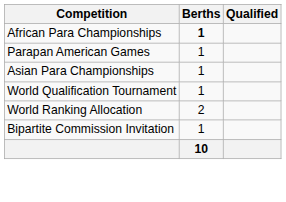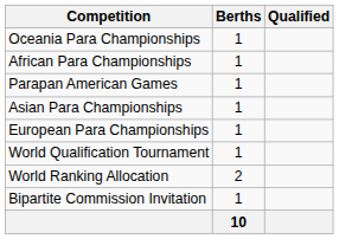+ row: Oceania Para Championships | 1
African Para Championships | Berths: bold -> normal
+ row: European Para Championships | 1
